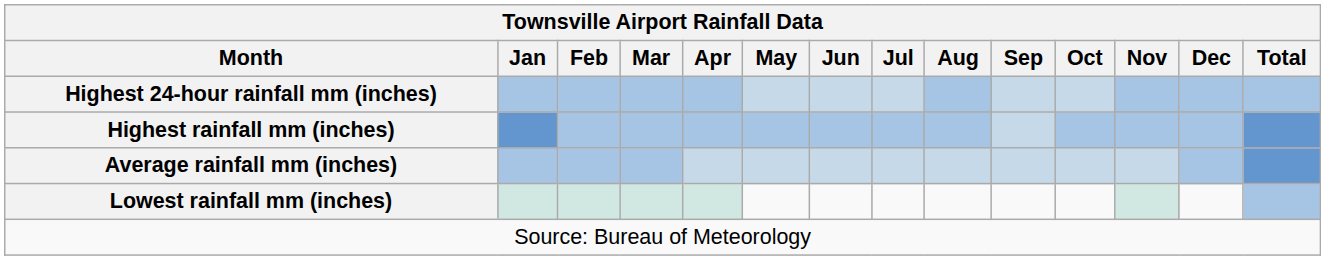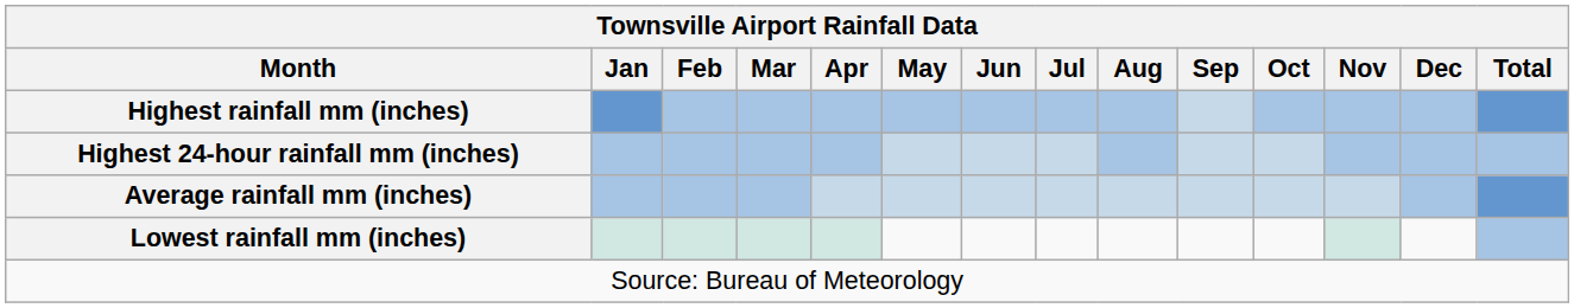rows swapped: Highest rainfall mm (inches) <-> Highest 24-hour rainfall mm (inches)
